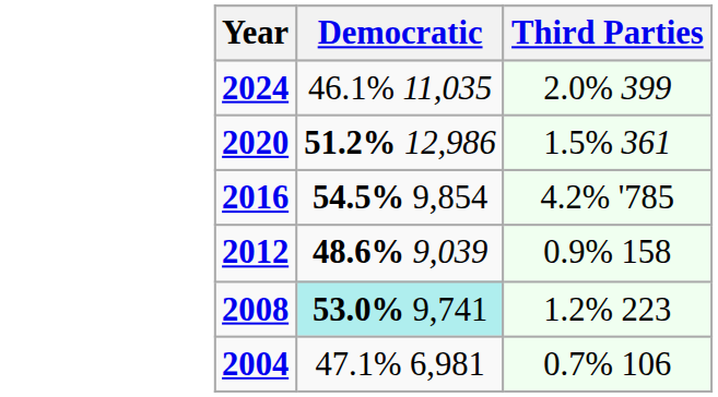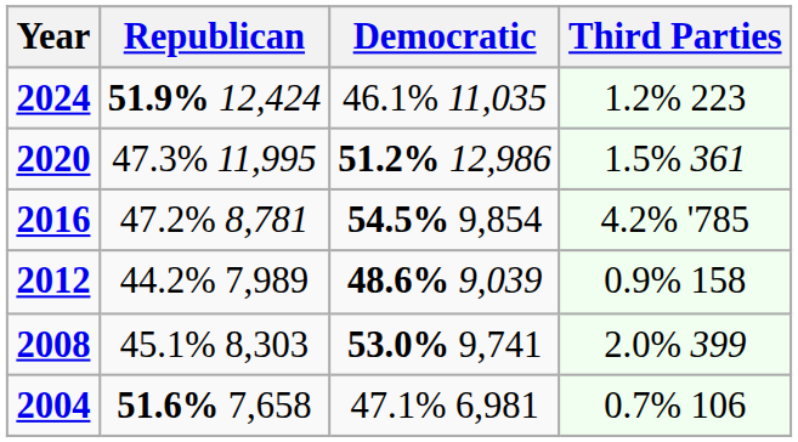+ column: Republican | 51.9% 12,424 | 47.3% 11,995 | 47.2% 8,781 | 44.2% 7,989 | 45.1% 8,303 | 51.6% 7,658
2024 | Third Parties: 2.0% 399 -> 1.2% 223
2008 | Democratic: paleturquoise background -> no background
2008 | Third Parties: 1.2% 223 -> 2.0% 399
